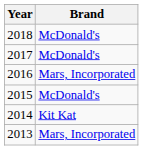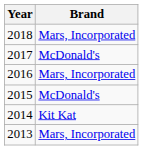2018 | Brand: McDonald's -> Mars, Incorporated
